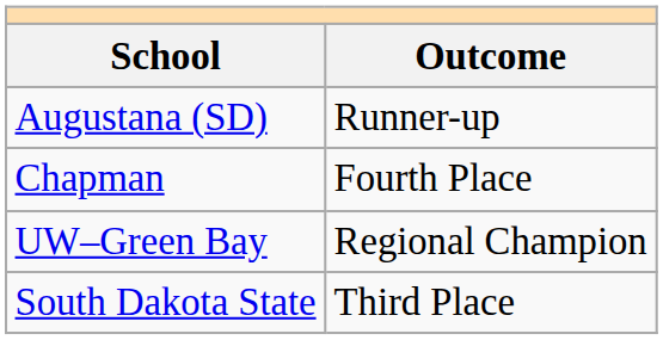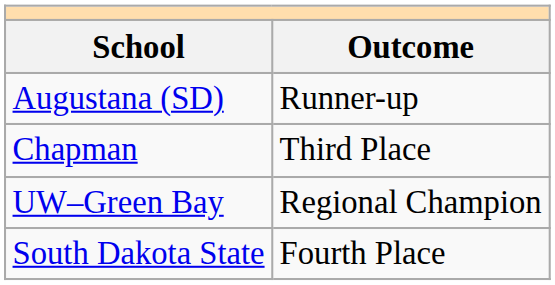Chapman | Outcome: Fourth Place -> Third Place
South Dakota State | Outcome: Third Place -> Fourth Place
